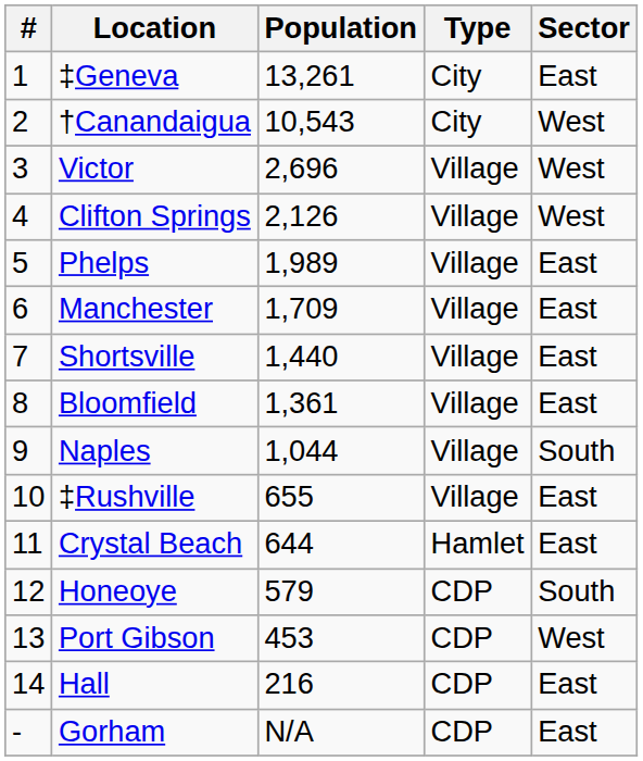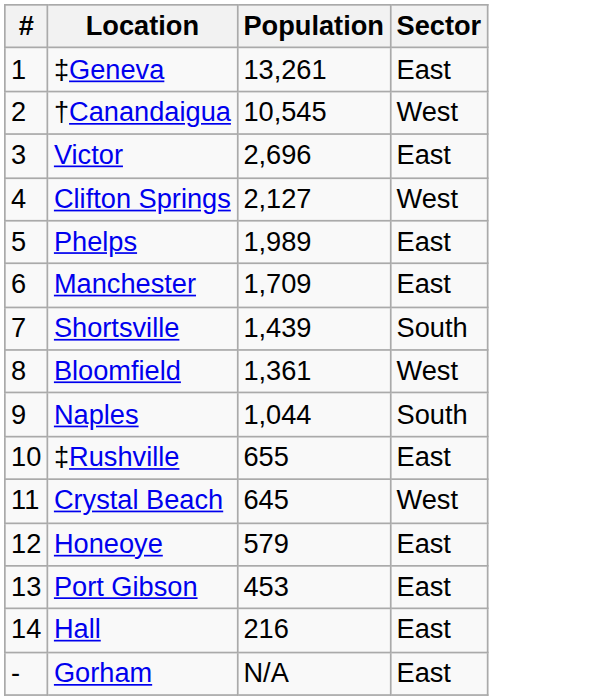- column: Type | City | City | Village | Village | Village | Village | Village | Village | Village | Village | Hamlet | CDP | CDP | CDP | CDP
†Canandaigua | Population: 10,543 -> 10,545
Victor | Sector: West -> East
Clifton Springs | Population: 2,126 -> 2,127
Shortsville | Population: 1,440 -> 1,439
Shortsville | Sector: East -> South
Bloomfield | Sector: East -> West
Crystal Beach | Population: 644 -> 645
Crystal Beach | Sector: East -> West
Honeoye | Sector: South -> East
Port Gibson | Sector: West -> East
